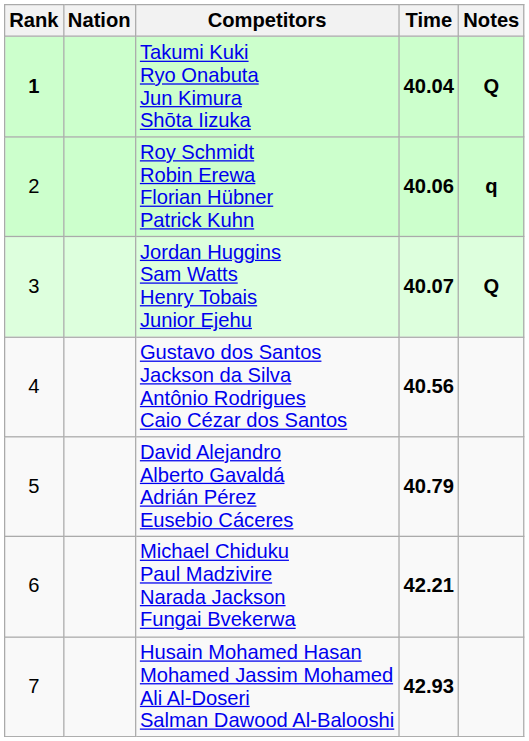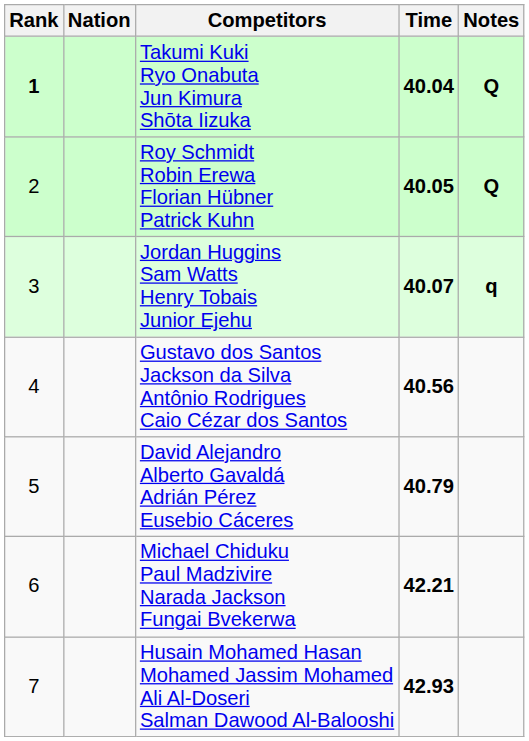Roy Schmidt Robin Erewa Florian Hübner Patrick Kuhn | Time: 40.06 -> 40.05
Roy Schmidt Robin Erewa Florian Hübner Patrick Kuhn | Notes: q -> Q
Jordan Huggins Sam Watts Henry Tobais Junior Ejehu | Notes: Q -> q
